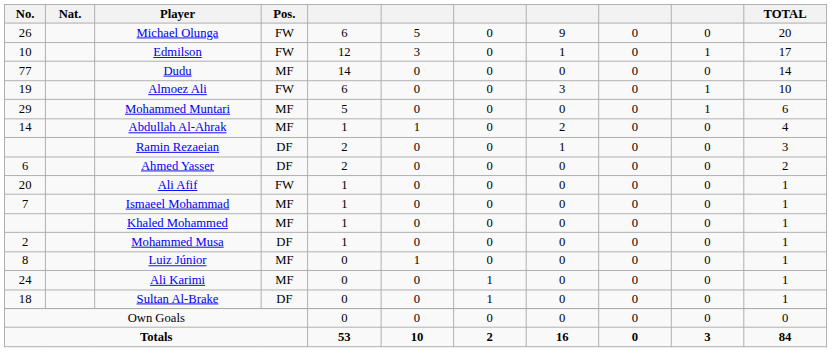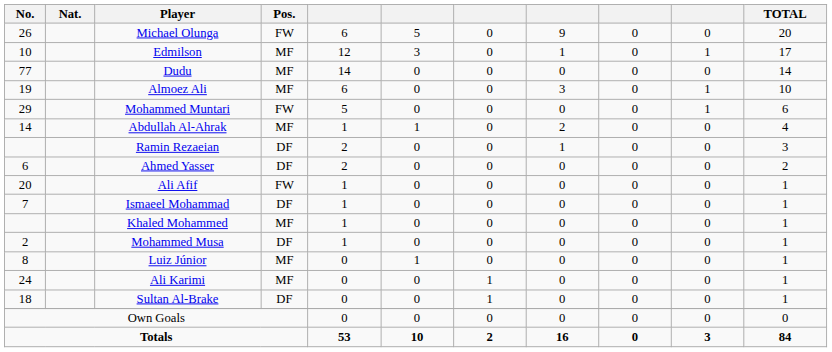Edmilson | Pos.: FW -> MF
Almoez Ali | Pos.: FW -> MF
Mohammed Muntari | Pos.: MF -> FW
Ismaeel Mohammad | Pos.: MF -> DF
